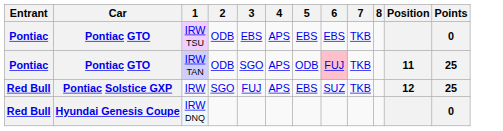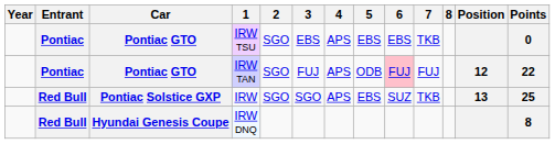+ column: Year
IRW TSU | 2: ODB -> SGO
IRW TAN | 2: ODB -> SGO
IRW TAN | 3: SGO -> FUJ
IRW TAN | 7: TKB -> FUJ
IRW TAN | Position: 11 -> 12
IRW TAN | Points: 25 -> 22
IRW | 3: FUJ -> SGO
IRW | Position: 12 -> 13
IRW DNQ | Points: 0 -> 8
